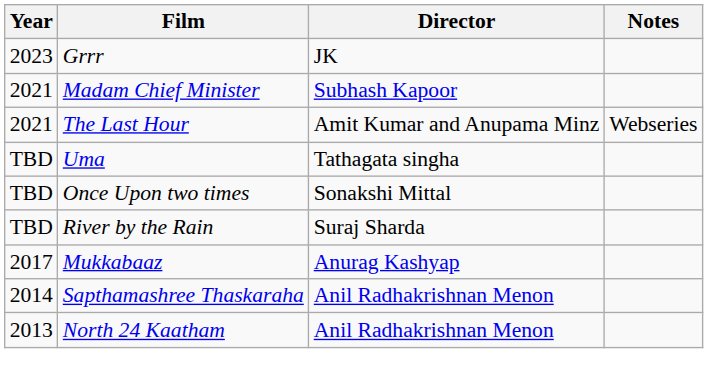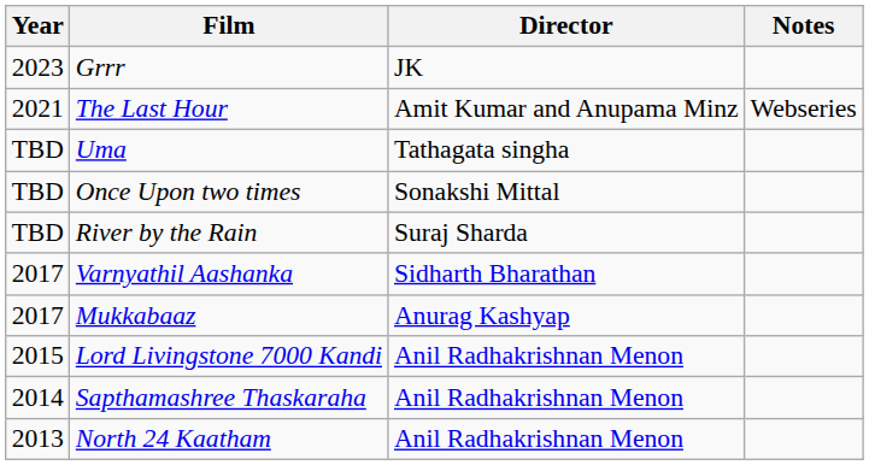- row: 2021 | Madam Chief Minister | Subhash Kapoor
+ row: 2017 | Varnyathil Aashanka | Sidharth Bharathan
+ row: 2015 | Lord Livingstone 7000 Kandi | Anil Radhakrishnan Menon
